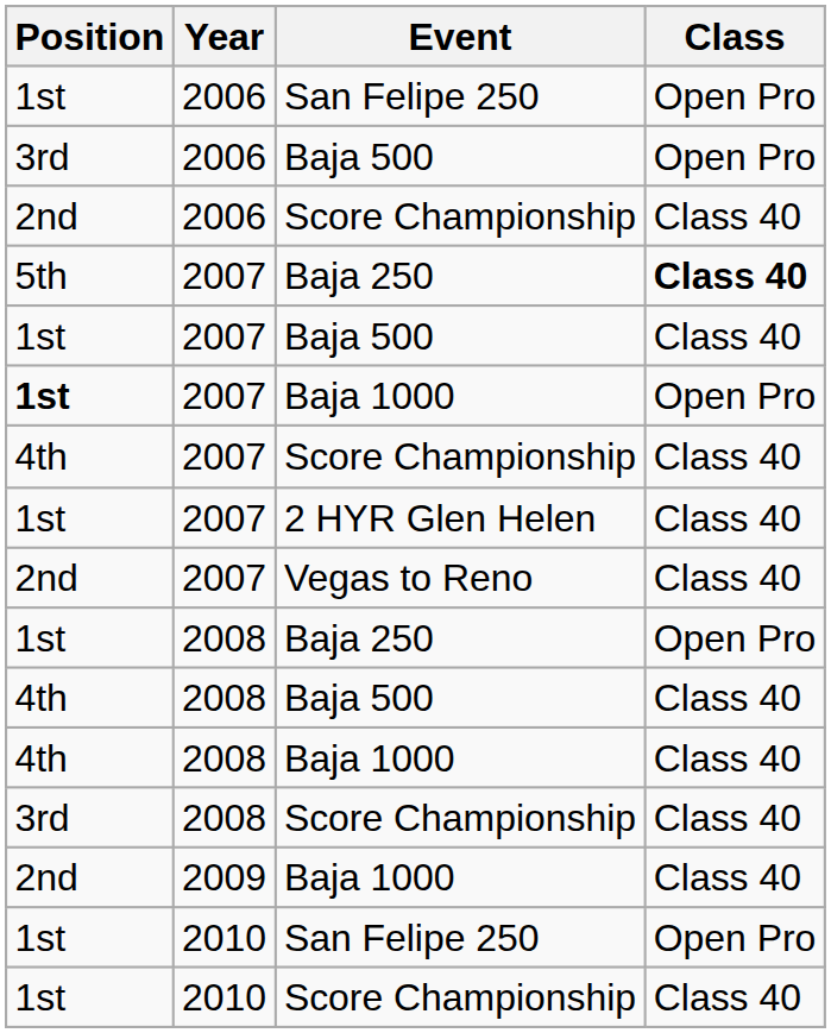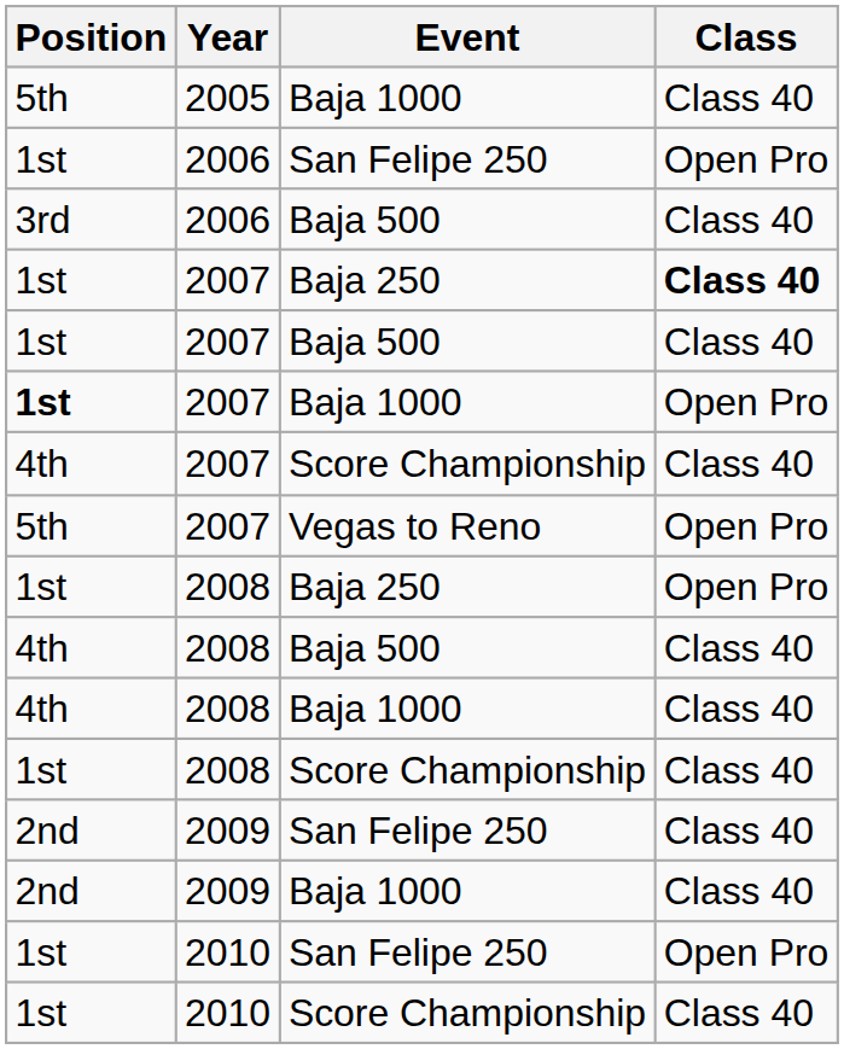+ row: 5th | 2005 | Baja 1000 | Class 40
2006 / Baja 500 | Class: Open Pro -> Class 40
- row: 2nd | 2006 | Score Championship | Class 40
2007 / Baja 250 | Position: 5th -> 1st
- row: 1st | 2007 | 2 HYR Glen Helen | Class 40
Vegas to Reno | Position: 2nd -> 5th
Vegas to Reno | Class: Class 40 -> Open Pro
2008 / Score Championship | Position: 3rd -> 1st
+ row: 2nd | 2009 | San Felipe 250 | Class 40
